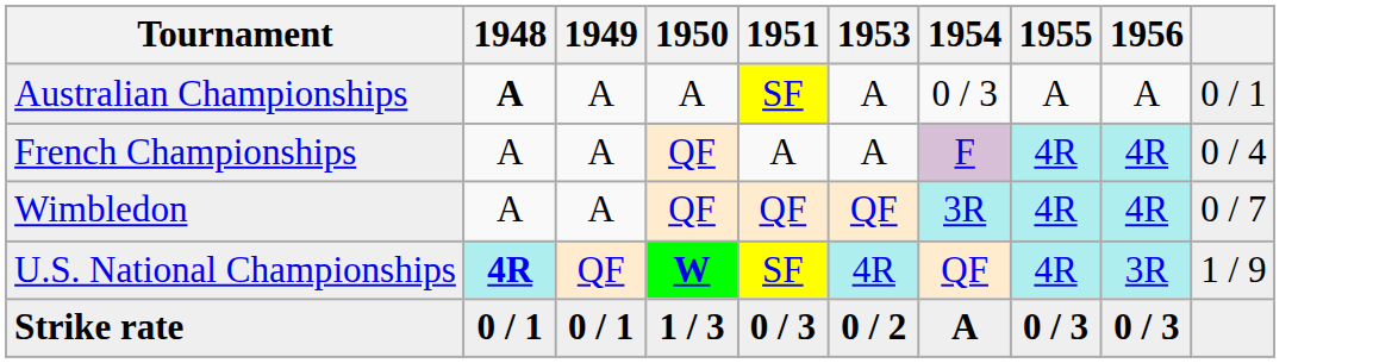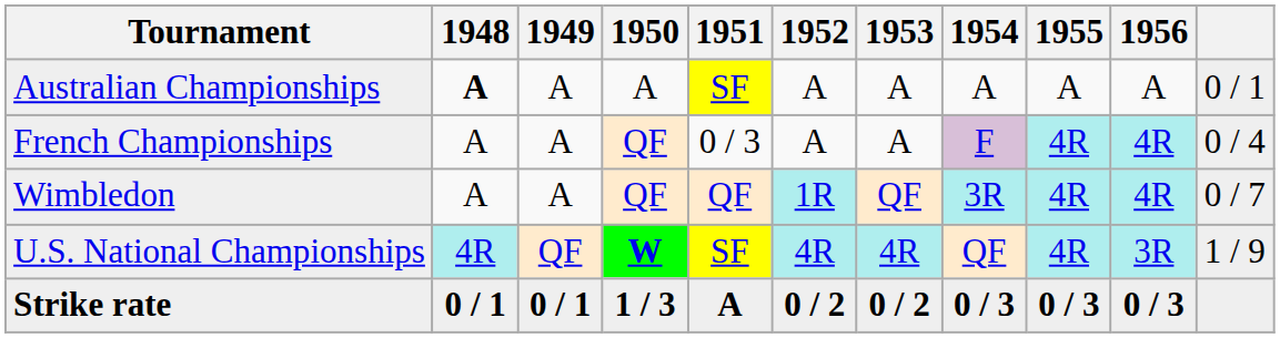+ column: 1952 | A | A | 1R | 4R | 0 / 2
Australian Championships | 1954: 0 / 3 -> A
French Championships | 1951: A -> 0 / 3
U.S. National Championships | 1948: bold -> normal
Strike rate | 1951: 0 / 3 -> A
Strike rate | 1954: A -> 0 / 3
